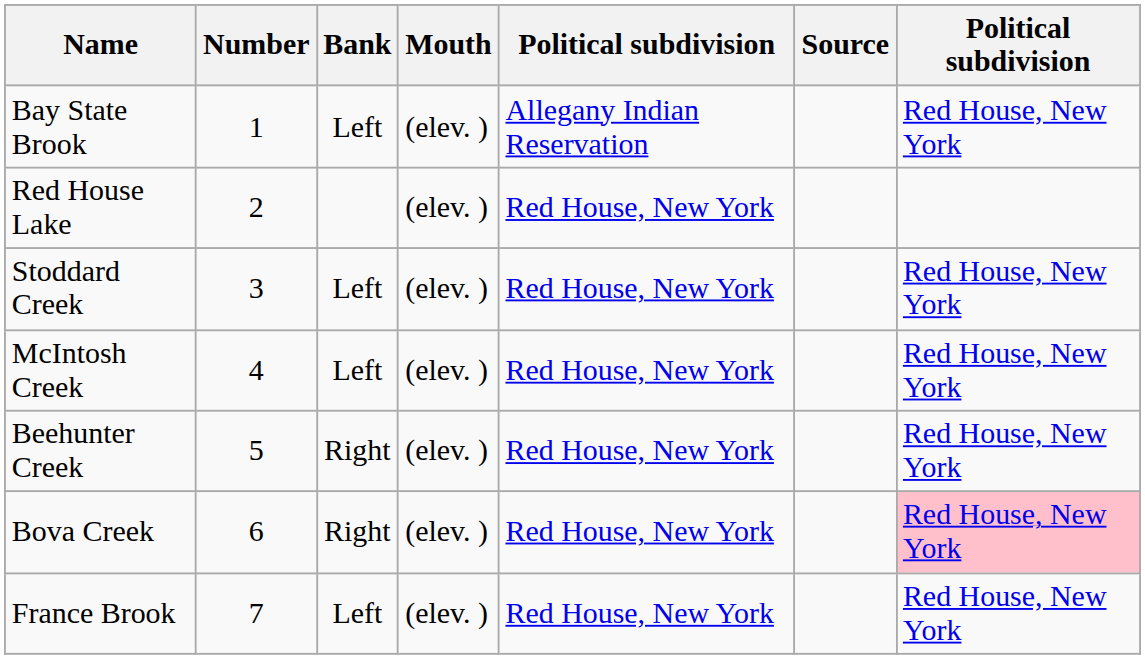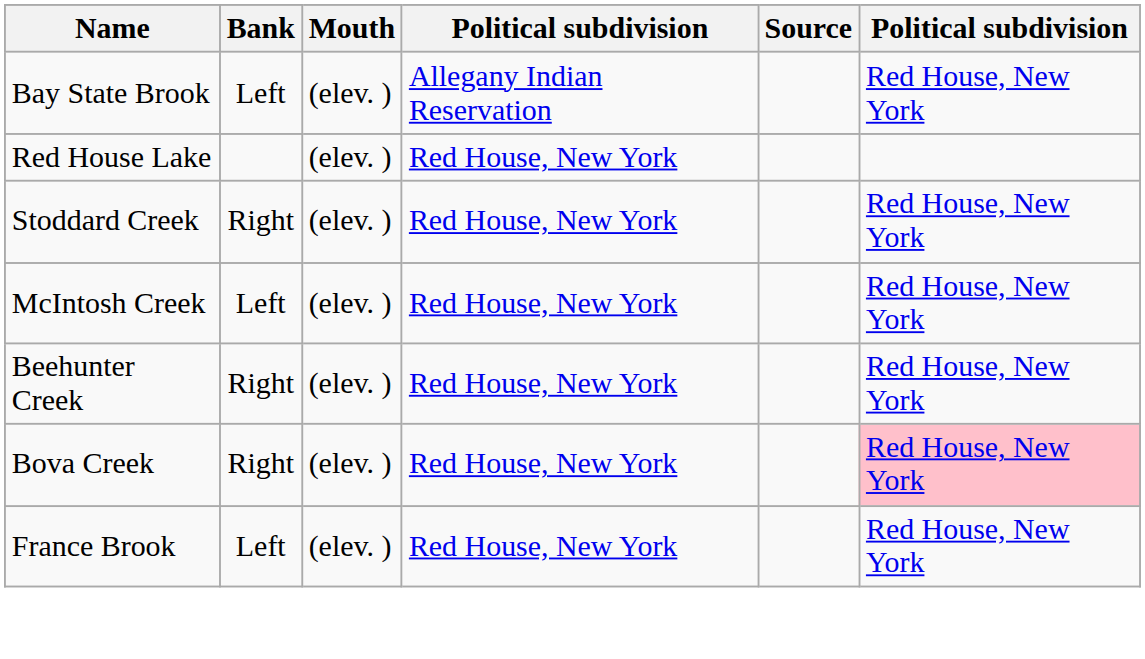- column: Number | 1 | 2 | 3 | 4 | 5 | 6 | 7
Stoddard Creek | Bank: Left -> Right
